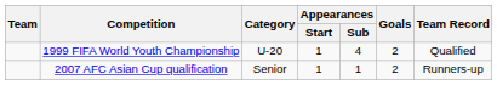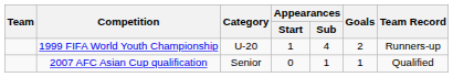1999 FIFA World Youth Championship | Team Record: Qualified -> Runners-up
2007 AFC Asian Cup qualification | Appearances / Start: 1 -> 0
2007 AFC Asian Cup qualification | Goals: 2 -> 1
2007 AFC Asian Cup qualification | Team Record: Runners-up -> Qualified
